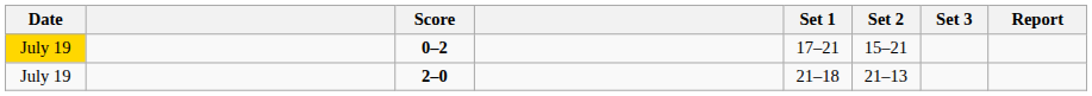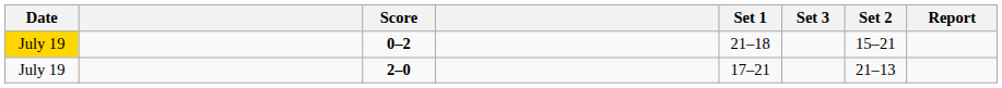columns swapped: Set 2 <-> Set 3
0–2 | Set 1: 17–21 -> 21–18
2–0 | Set 1: 21–18 -> 17–21
